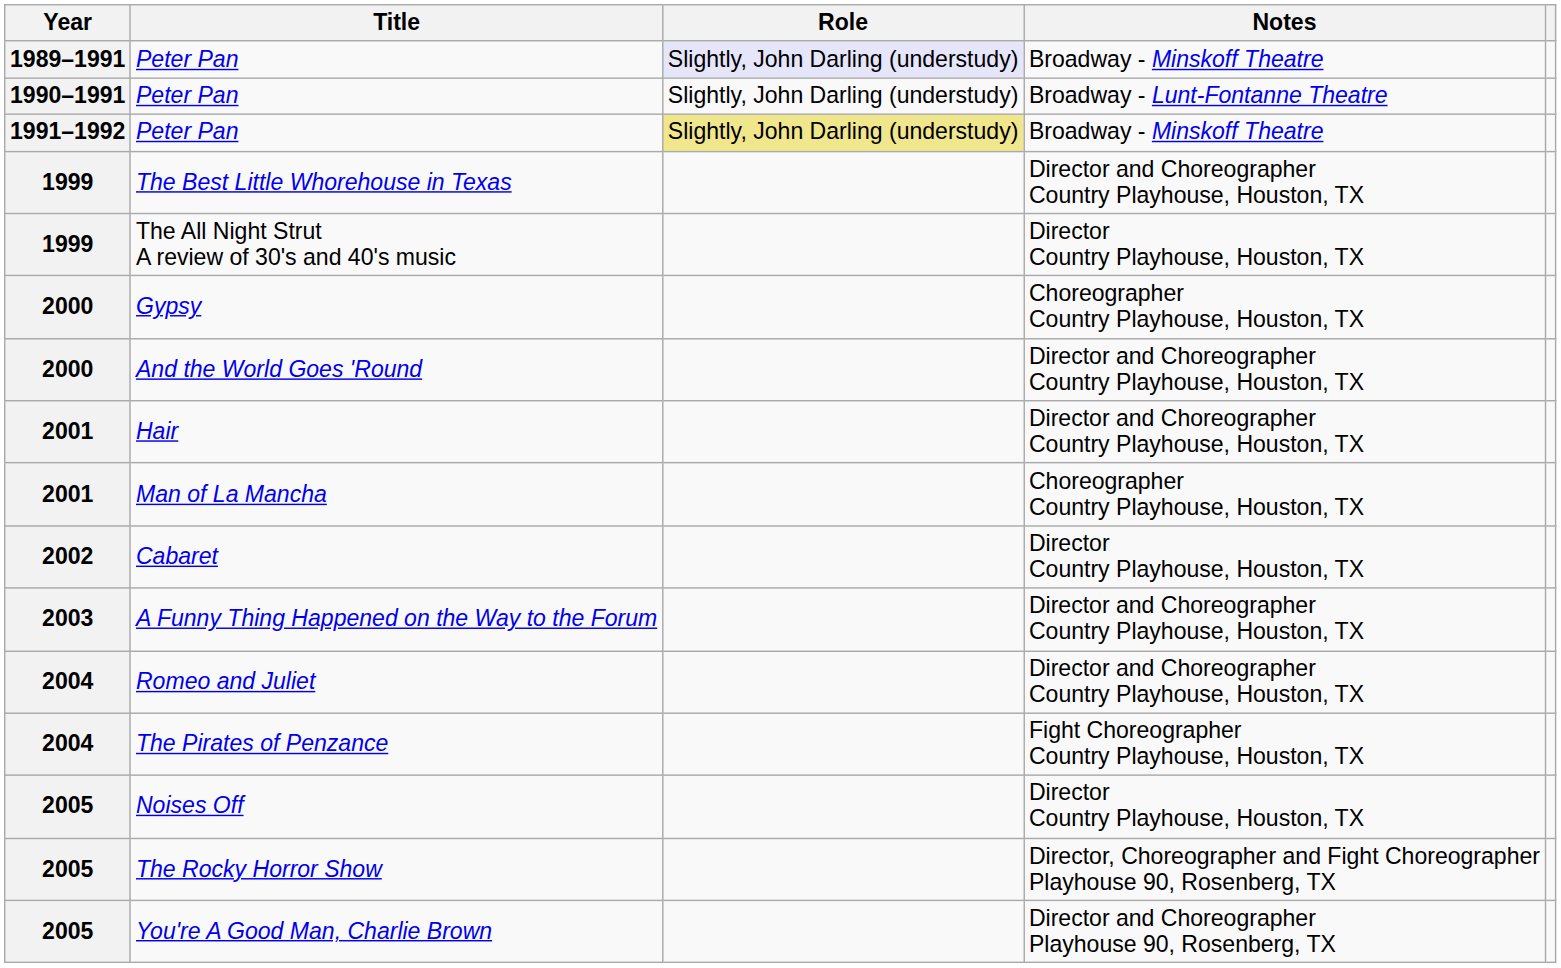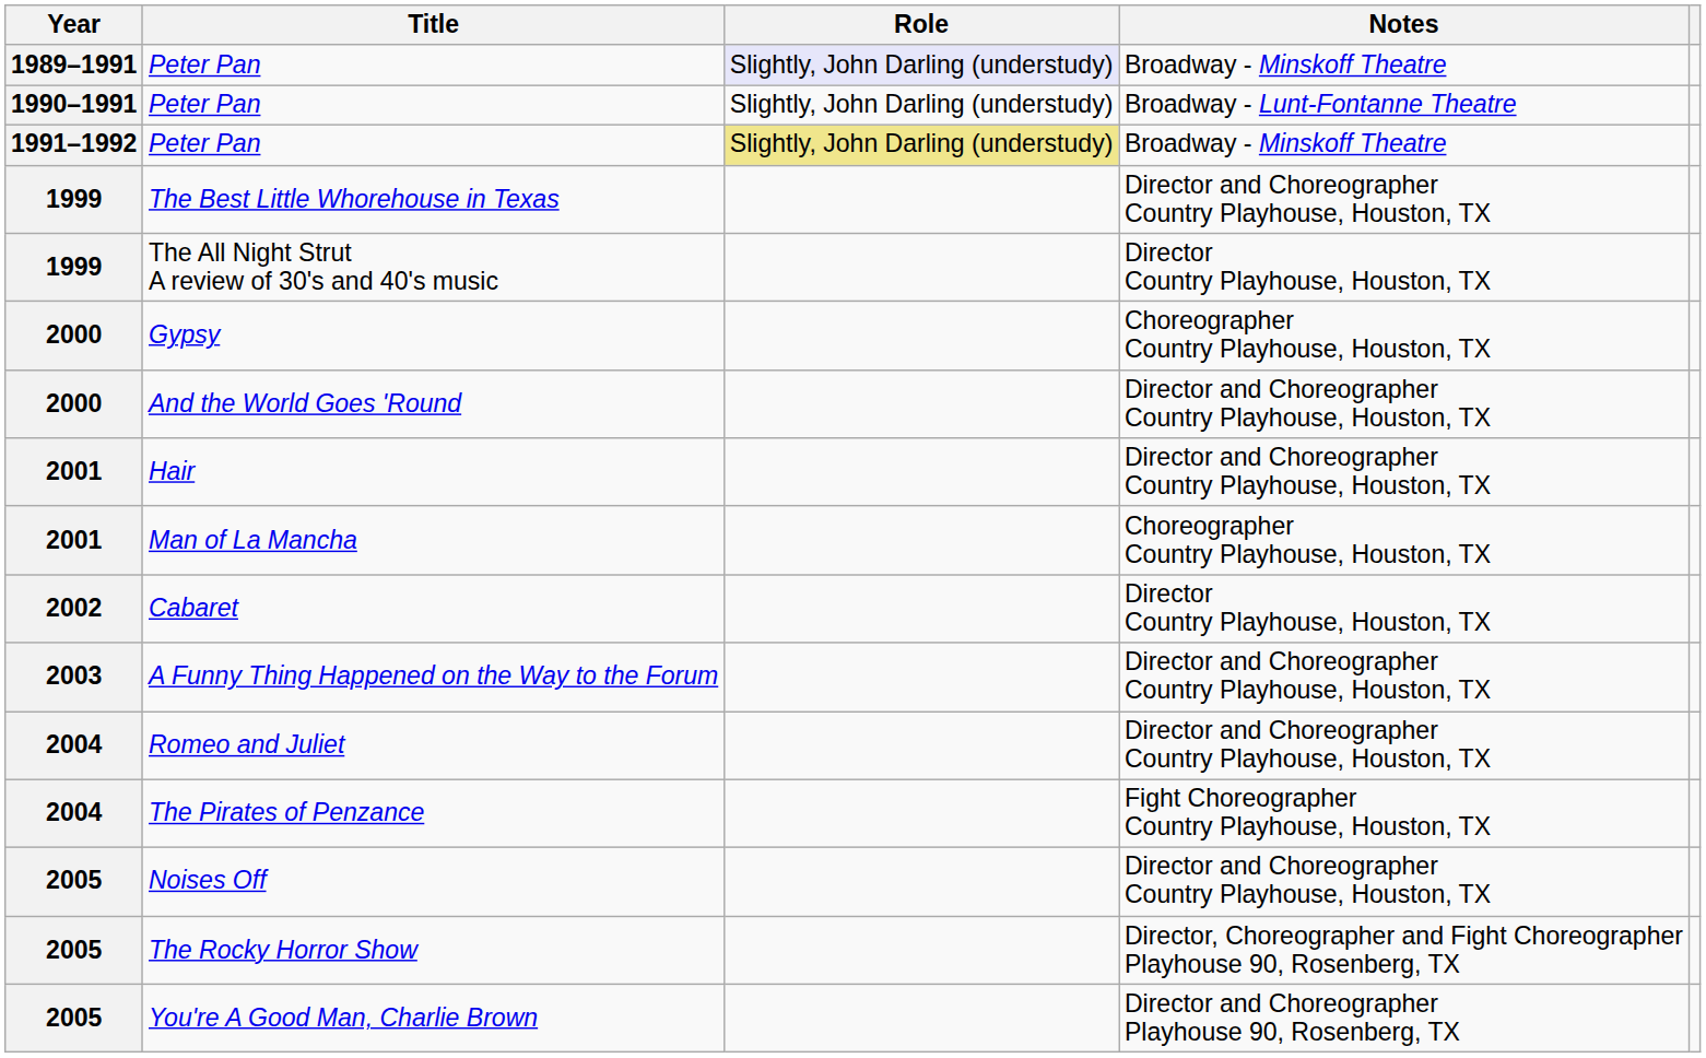Noises Off | Notes: Director Country Playhouse, Houston, TX -> Director and Choreographer Country Playhouse, Houston, TX
